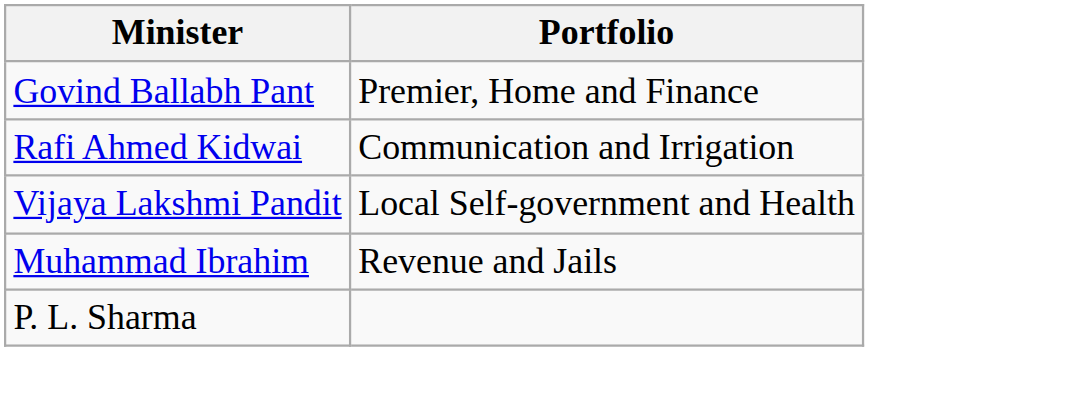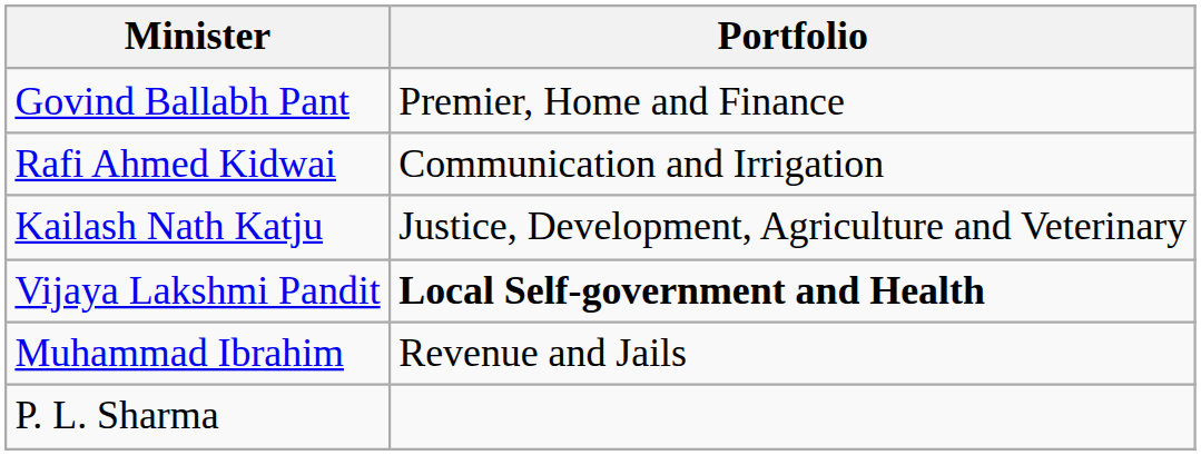+ row: Kailash Nath Katju | Justice, Development, Agriculture and Veterinary
Vijaya Lakshmi Pandit | Portfolio: normal -> bold
